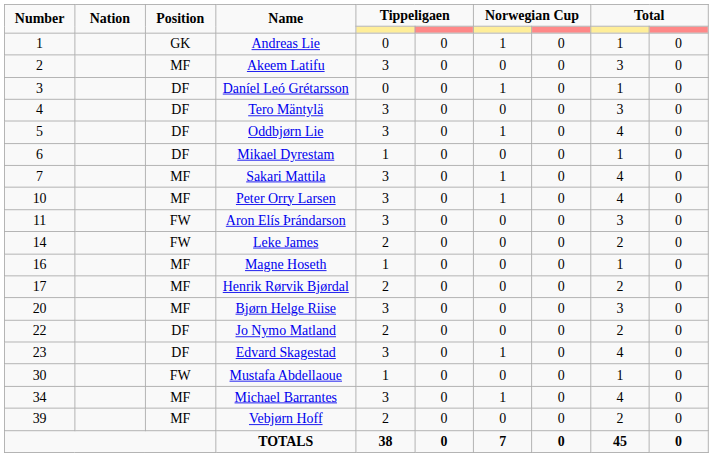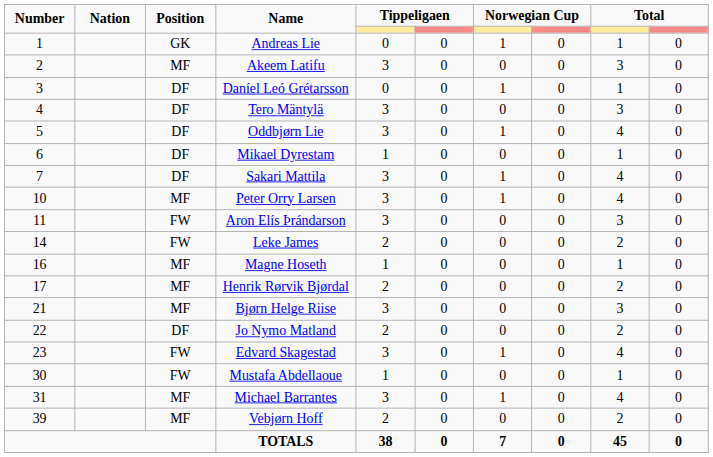Sakari Mattila | Position: MF -> DF
Bjørn Helge Riise | Number: 20 -> 21
Edvard Skagestad | Position: DF -> FW
Michael Barrantes | Number: 34 -> 31
